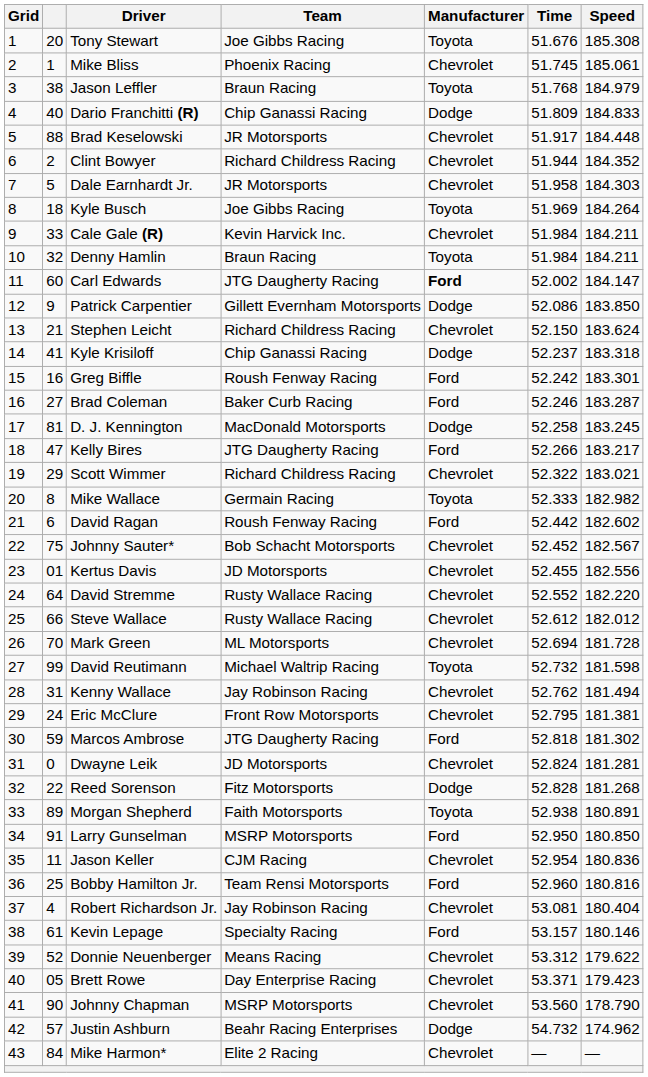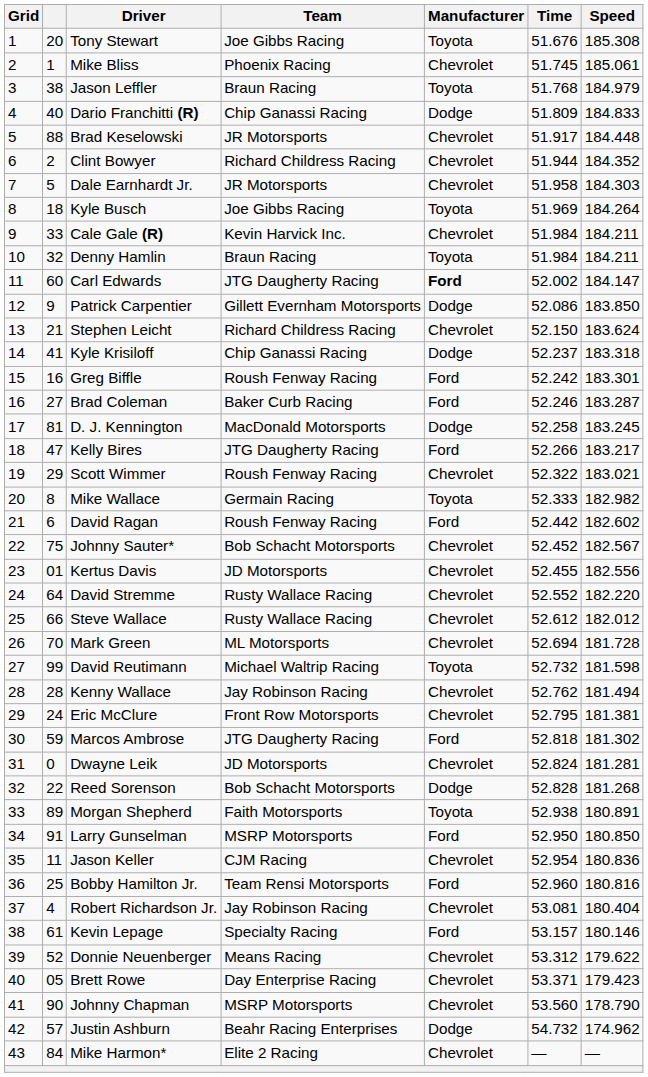Scott Wimmer | Team: Richard Childress Racing -> Roush Fenway Racing
Kenny Wallace | column 2: 31 -> 28
Reed Sorenson | Team: Fitz Motorsports -> Bob Schacht Motorsports
